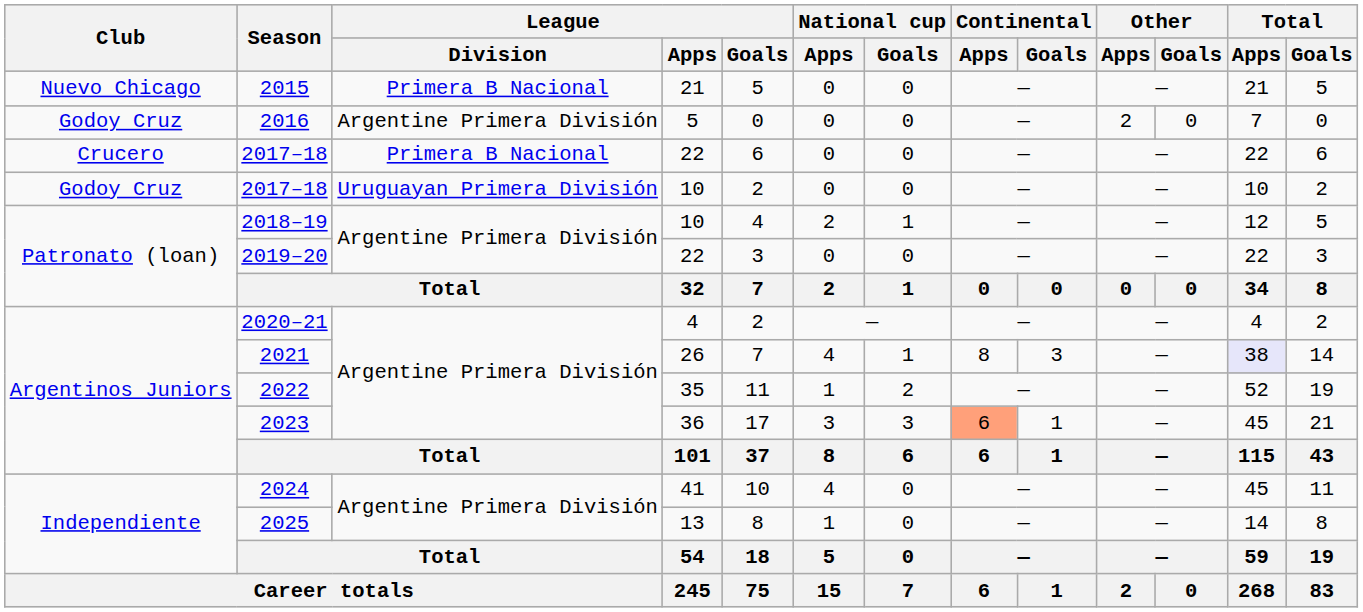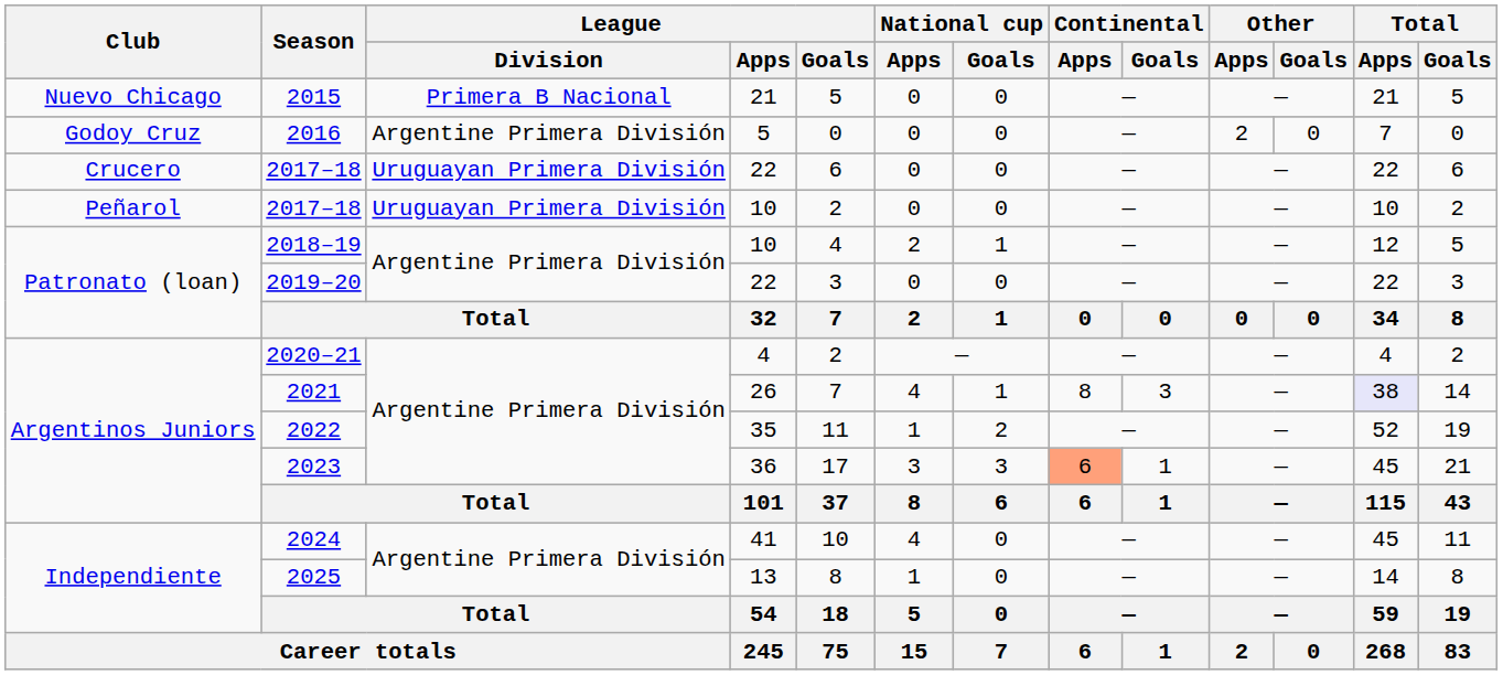2017–18 / 22 | League / Division: Primera B Nacional -> Uruguayan Primera División
2017–18 / 10 | Club: Godoy Cruz -> Peñarol
